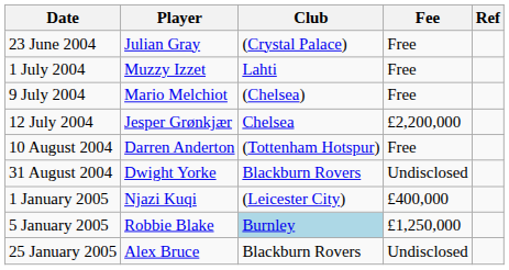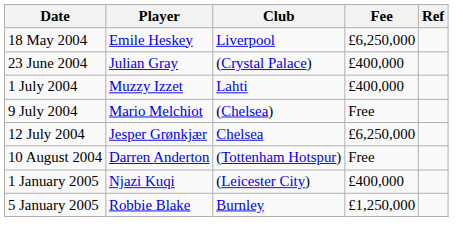+ row: 18 May 2004 | Emile Heskey | Liverpool | £6,250,000
23 June 2004 | Fee: Free -> £400,000
1 July 2004 | Fee: Free -> £400,000
12 July 2004 | Fee: £2,200,000 -> £6,250,000
- row: 31 August 2004 | Dwight Yorke | Blackburn Rovers | Undisclosed
5 January 2005 | Club: lightblue background -> no background
- row: 25 January 2005 | Alex Bruce | Blackburn Rovers | Undisclosed
